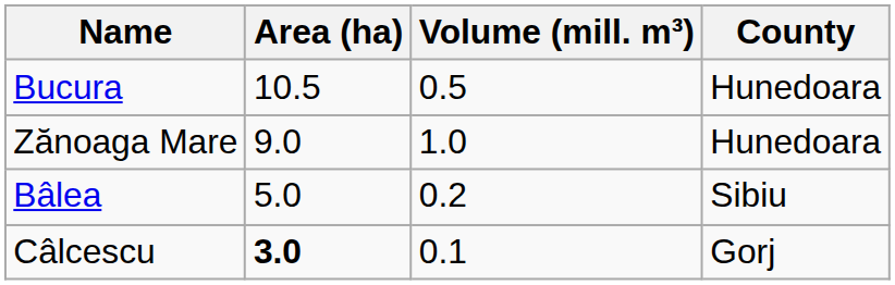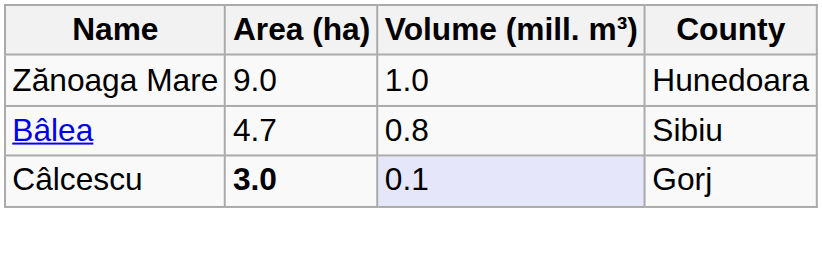- row: Bucura | 10.5 | 0.5 | Hunedoara
Bâlea | Area (ha): 5.0 -> 4.7
Bâlea | Volume (mill. m³): 0.2 -> 0.8
Câlcescu | Volume (mill. m³): no background -> lavender background
